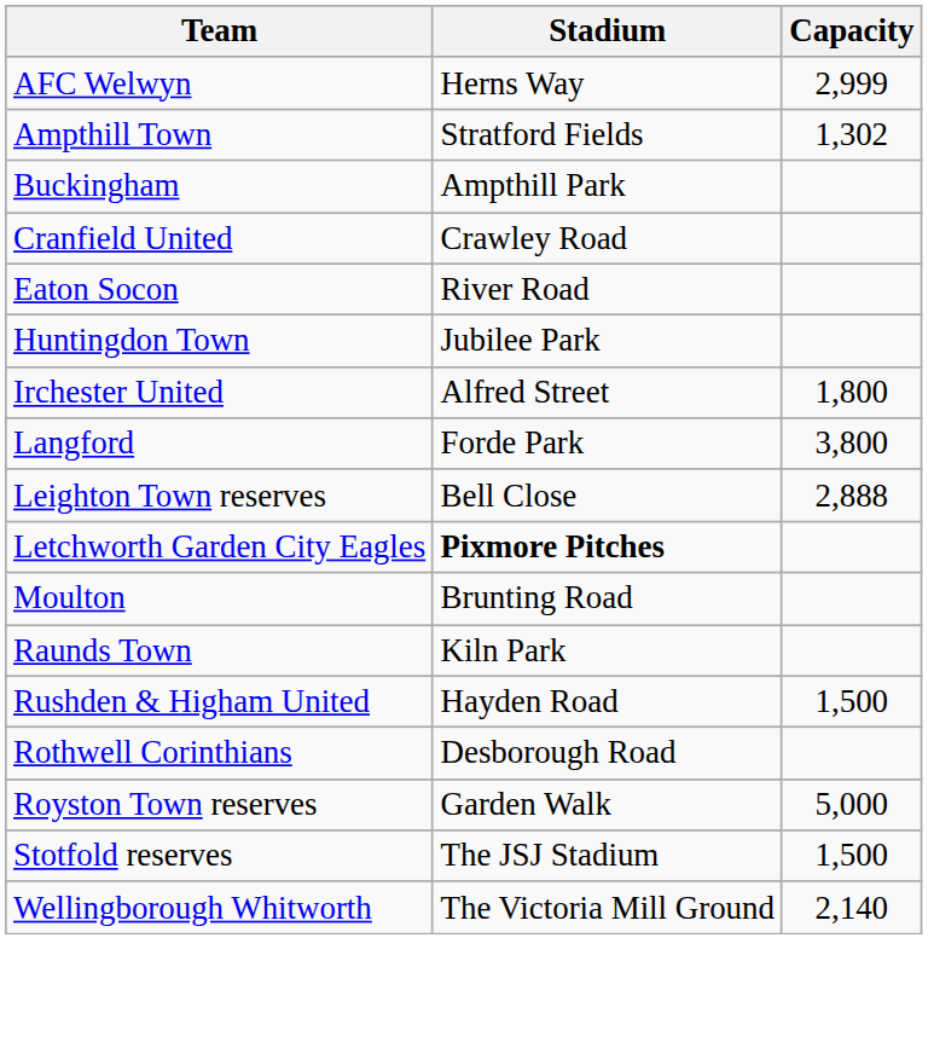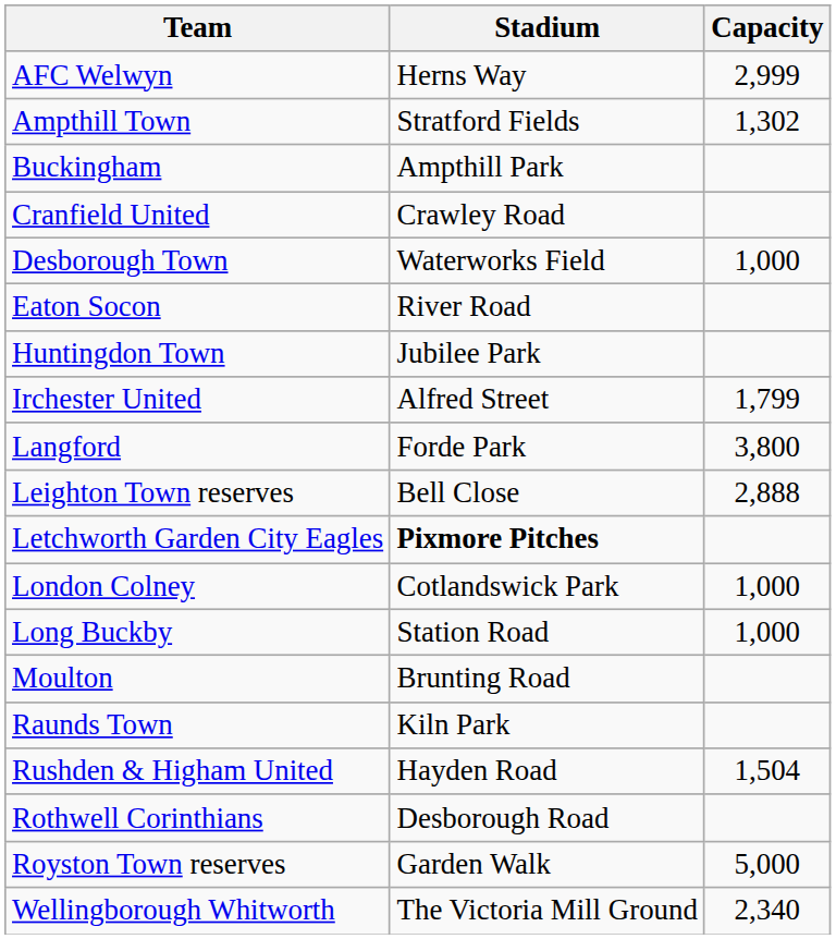+ row: Desborough Town | Waterworks Field | 1,000
Irchester United | Capacity: 1,800 -> 1,799
+ row: London Colney | Cotlandswick Park | 1,000
+ row: Long Buckby | Station Road | 1,000
Rushden & Higham United | Capacity: 1,500 -> 1,504
- row: Stotfold reserves | The JSJ Stadium | 1,500
Wellingborough Whitworth | Capacity: 2,140 -> 2,340
